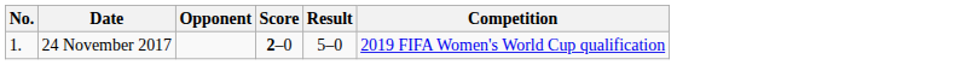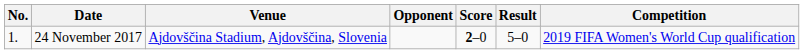+ column: Venue | Ajdovščina Stadium, Ajdovščina, Slovenia
